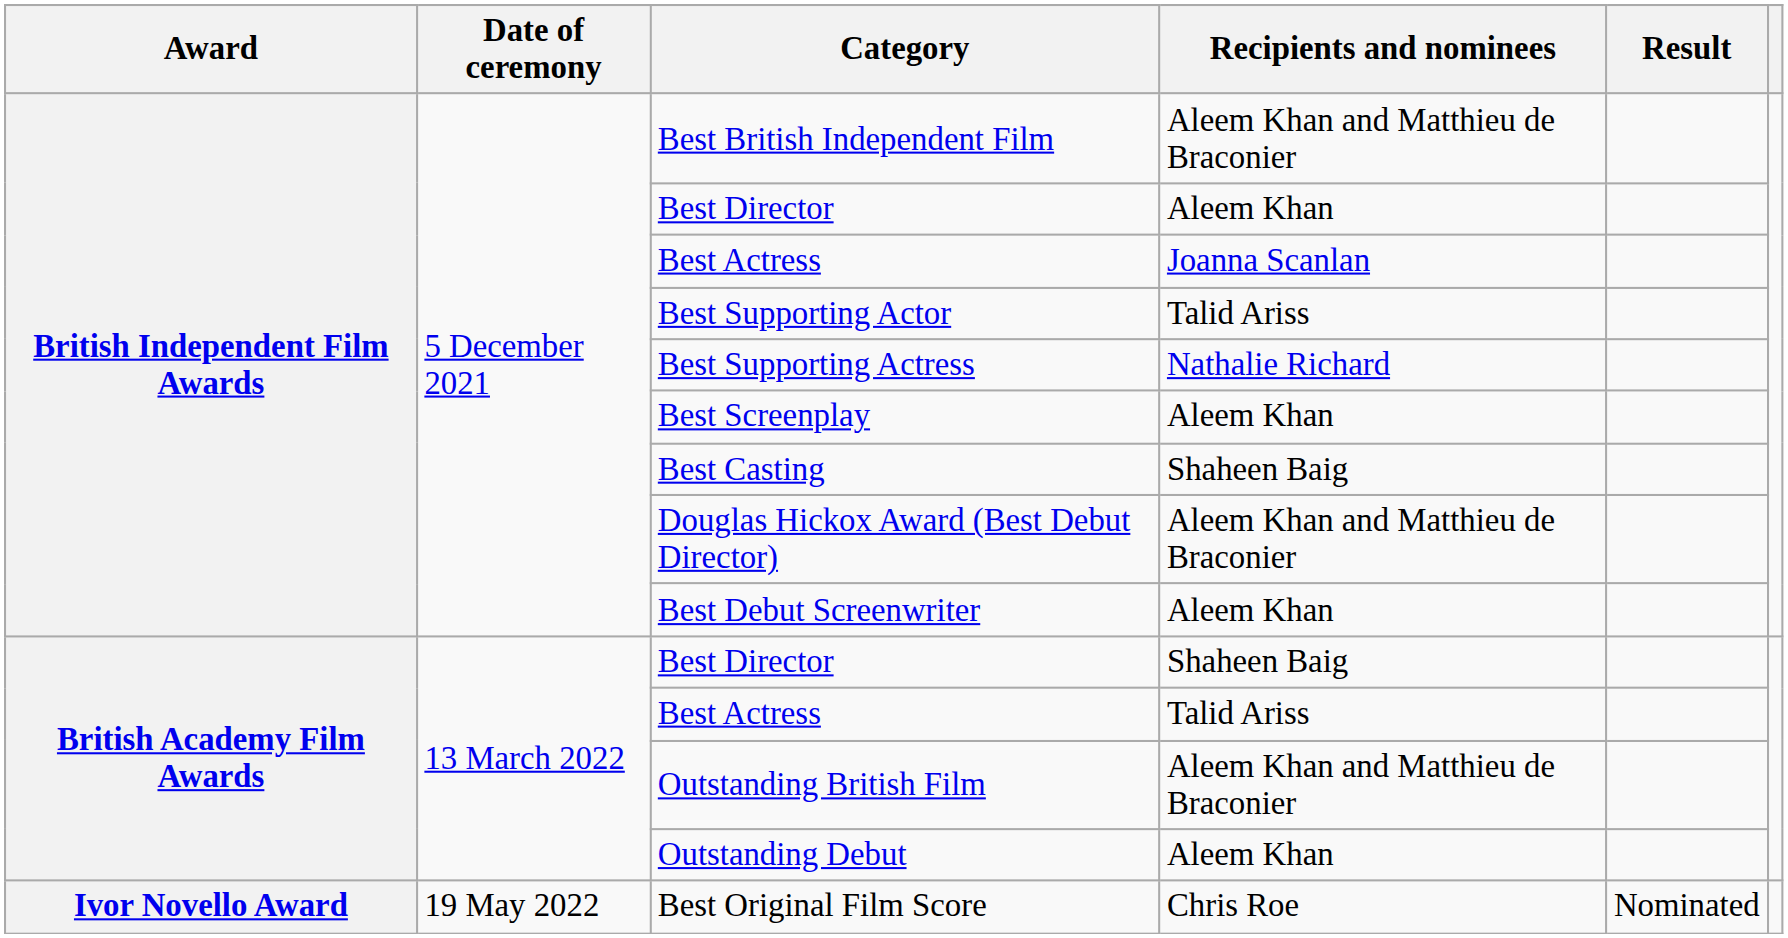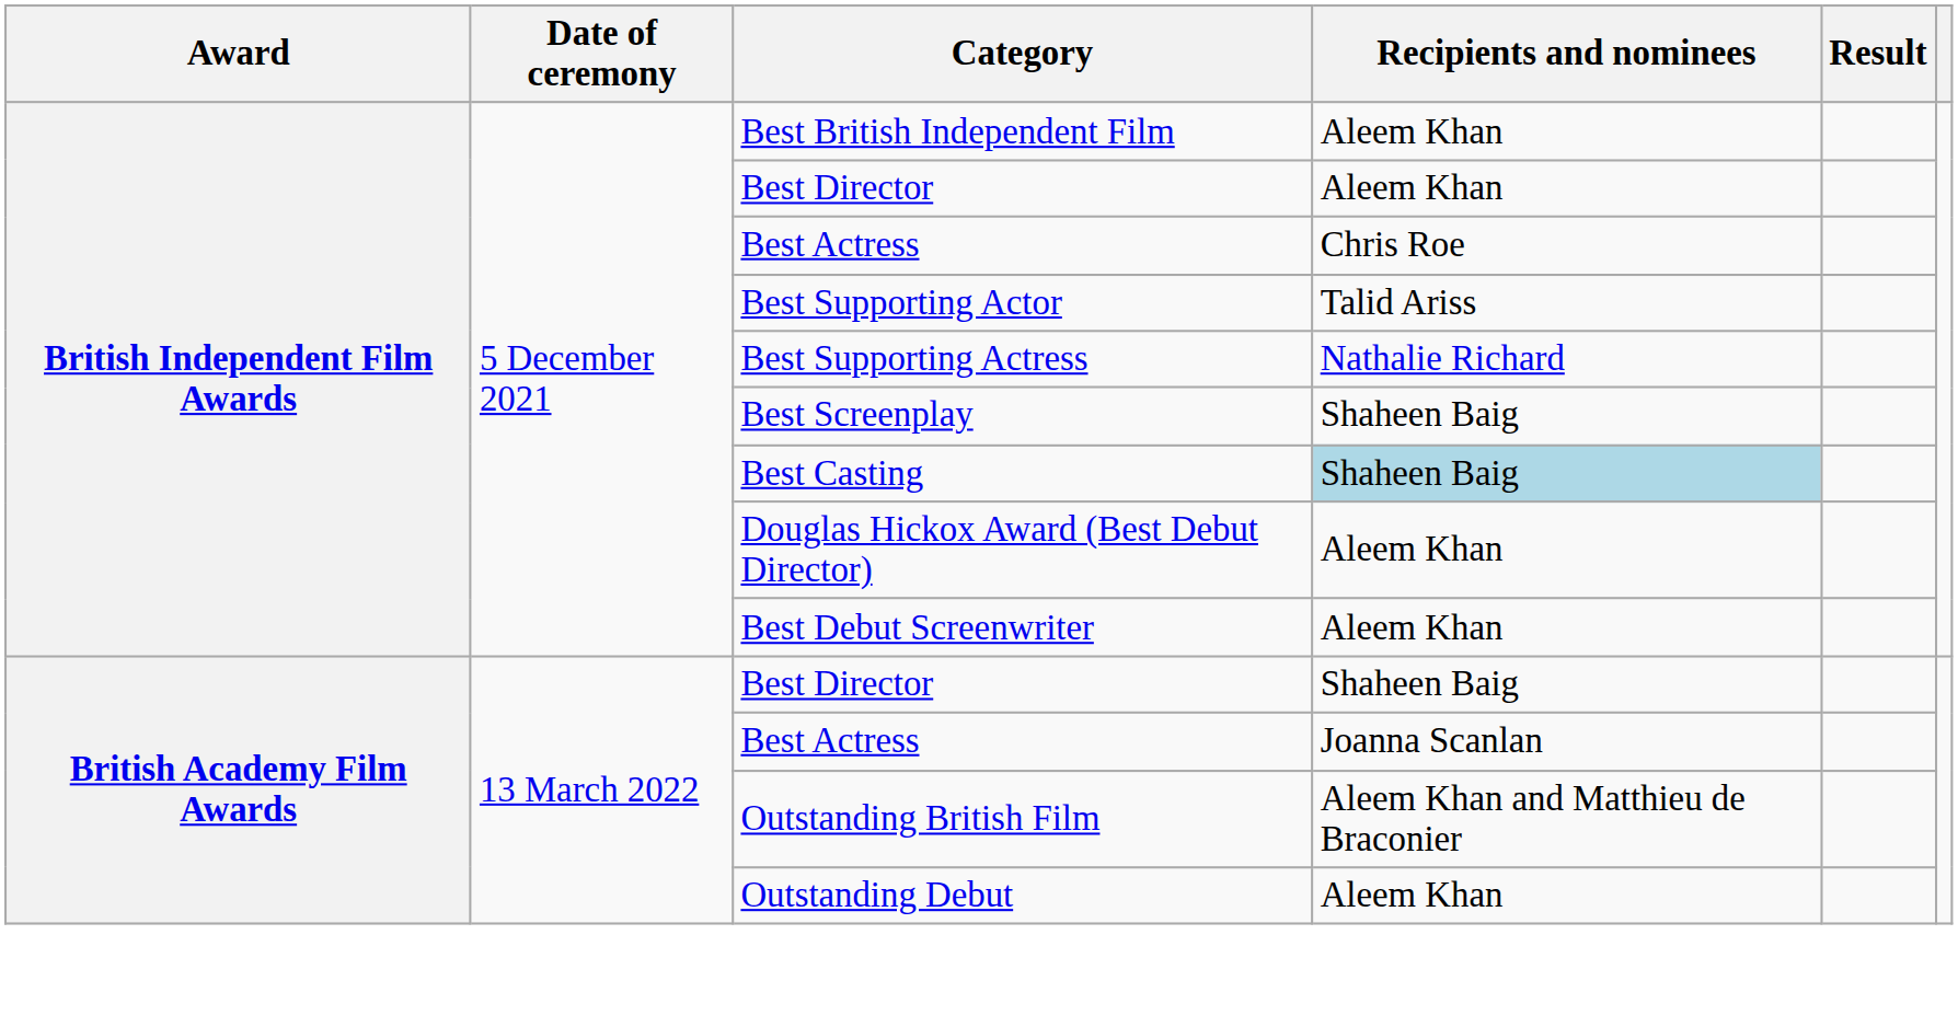Best British Independent Film | Recipients and nominees: Aleem Khan and Matthieu de Braconier -> Aleem Khan
British Independent Film Awards / Best Actress | Recipients and nominees: Joanna Scanlan -> Chris Roe
Best Screenplay | Recipients and nominees: Aleem Khan -> Shaheen Baig
Best Casting | Recipients and nominees: no background -> lightblue background
Douglas Hickox Award (Best Debut Director) | Recipients and nominees: Aleem Khan and Matthieu de Braconier -> Aleem Khan
British Academy Film Awards / Best Actress | Recipients and nominees: Talid Ariss -> Joanna Scanlan
- row: Ivor Novello Award | 19 May 2022 | Best Original Film Score | Chris Roe | Nominated
